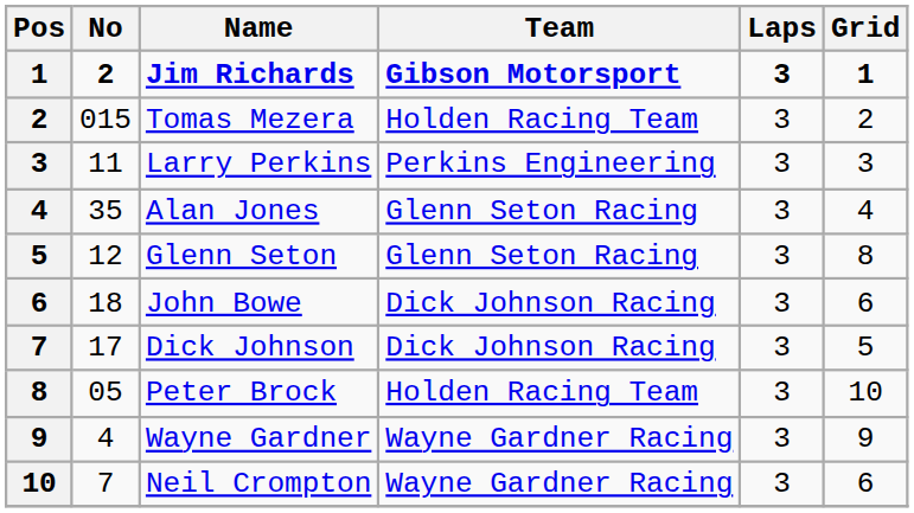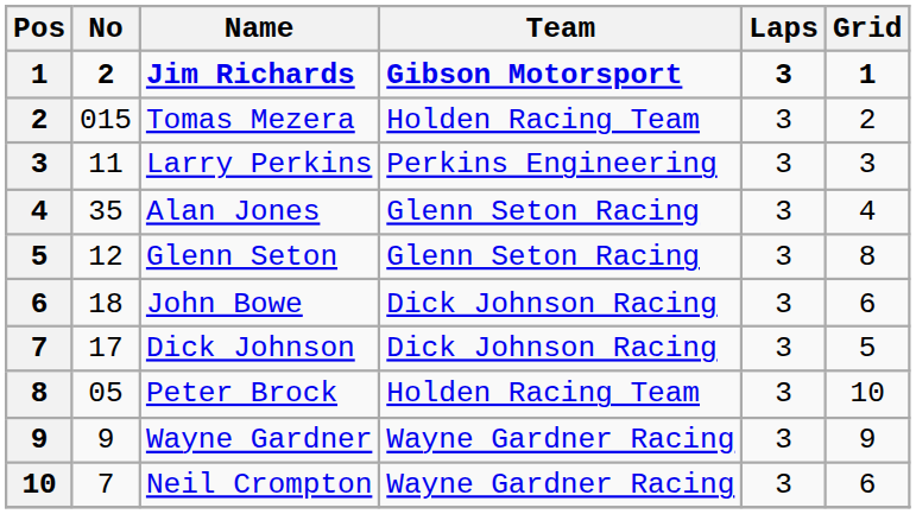Wayne Gardner | No: 4 -> 9
